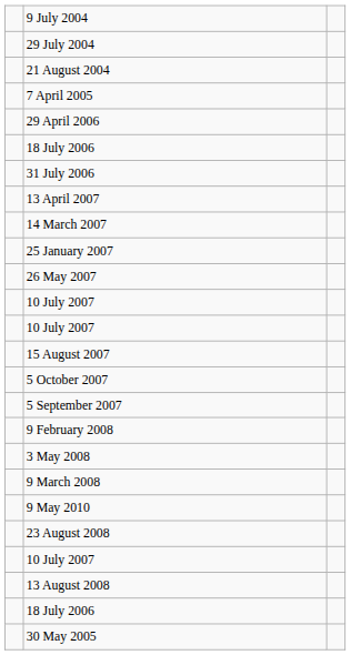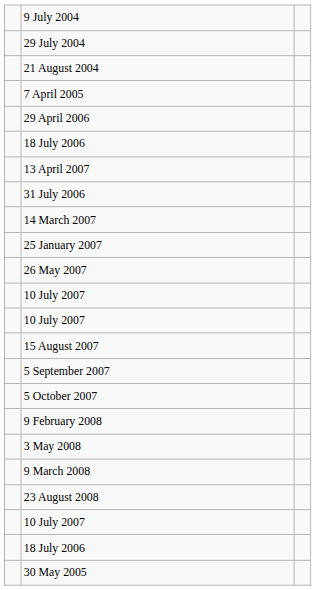rows swapped: 31 July 2006 <-> 13 April 2007
rows swapped: 5 September 2007 <-> 5 October 2007
- row: 9 May 2010
- row: 13 August 2008
